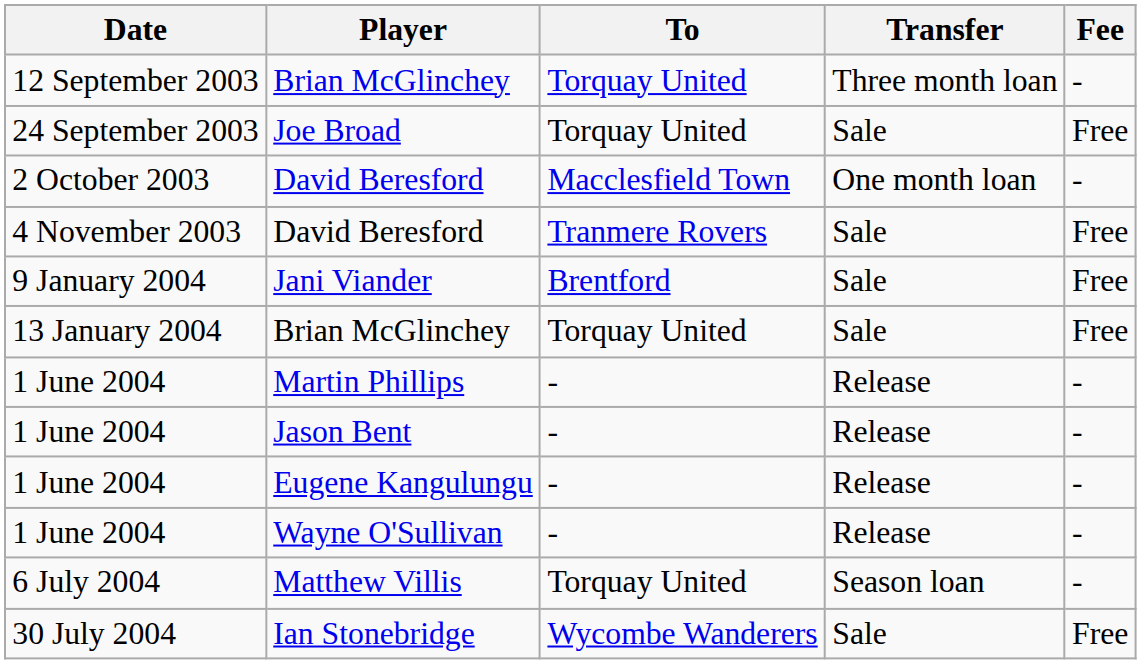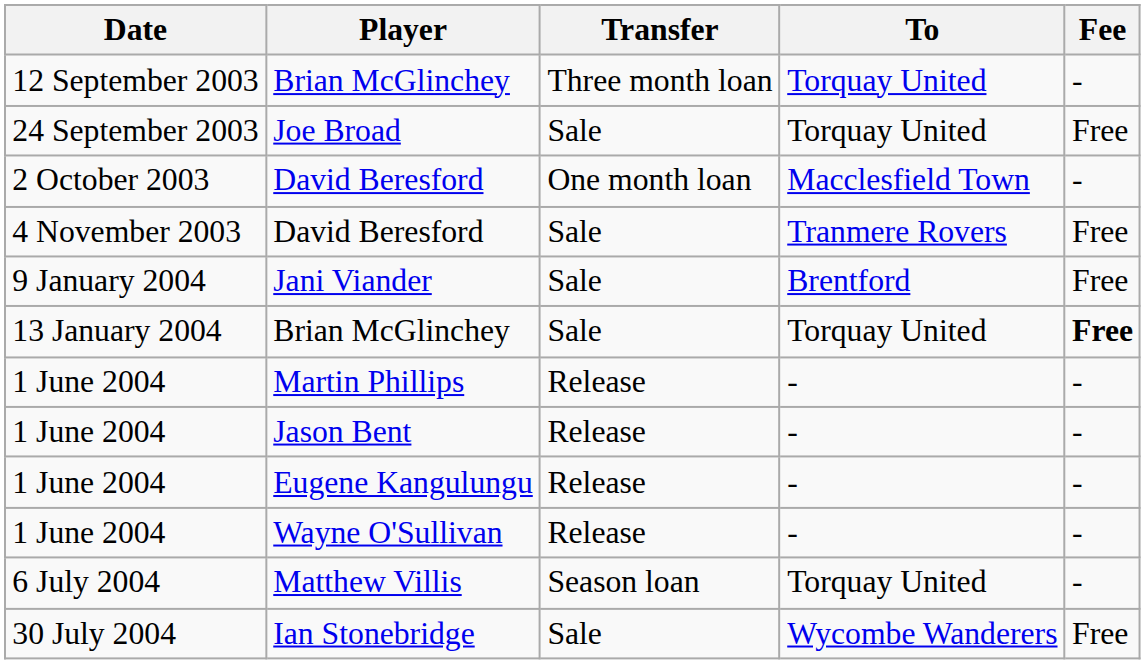columns swapped: Transfer <-> To
13 January 2004 / Brian McGlinchey | Fee: normal -> bold
